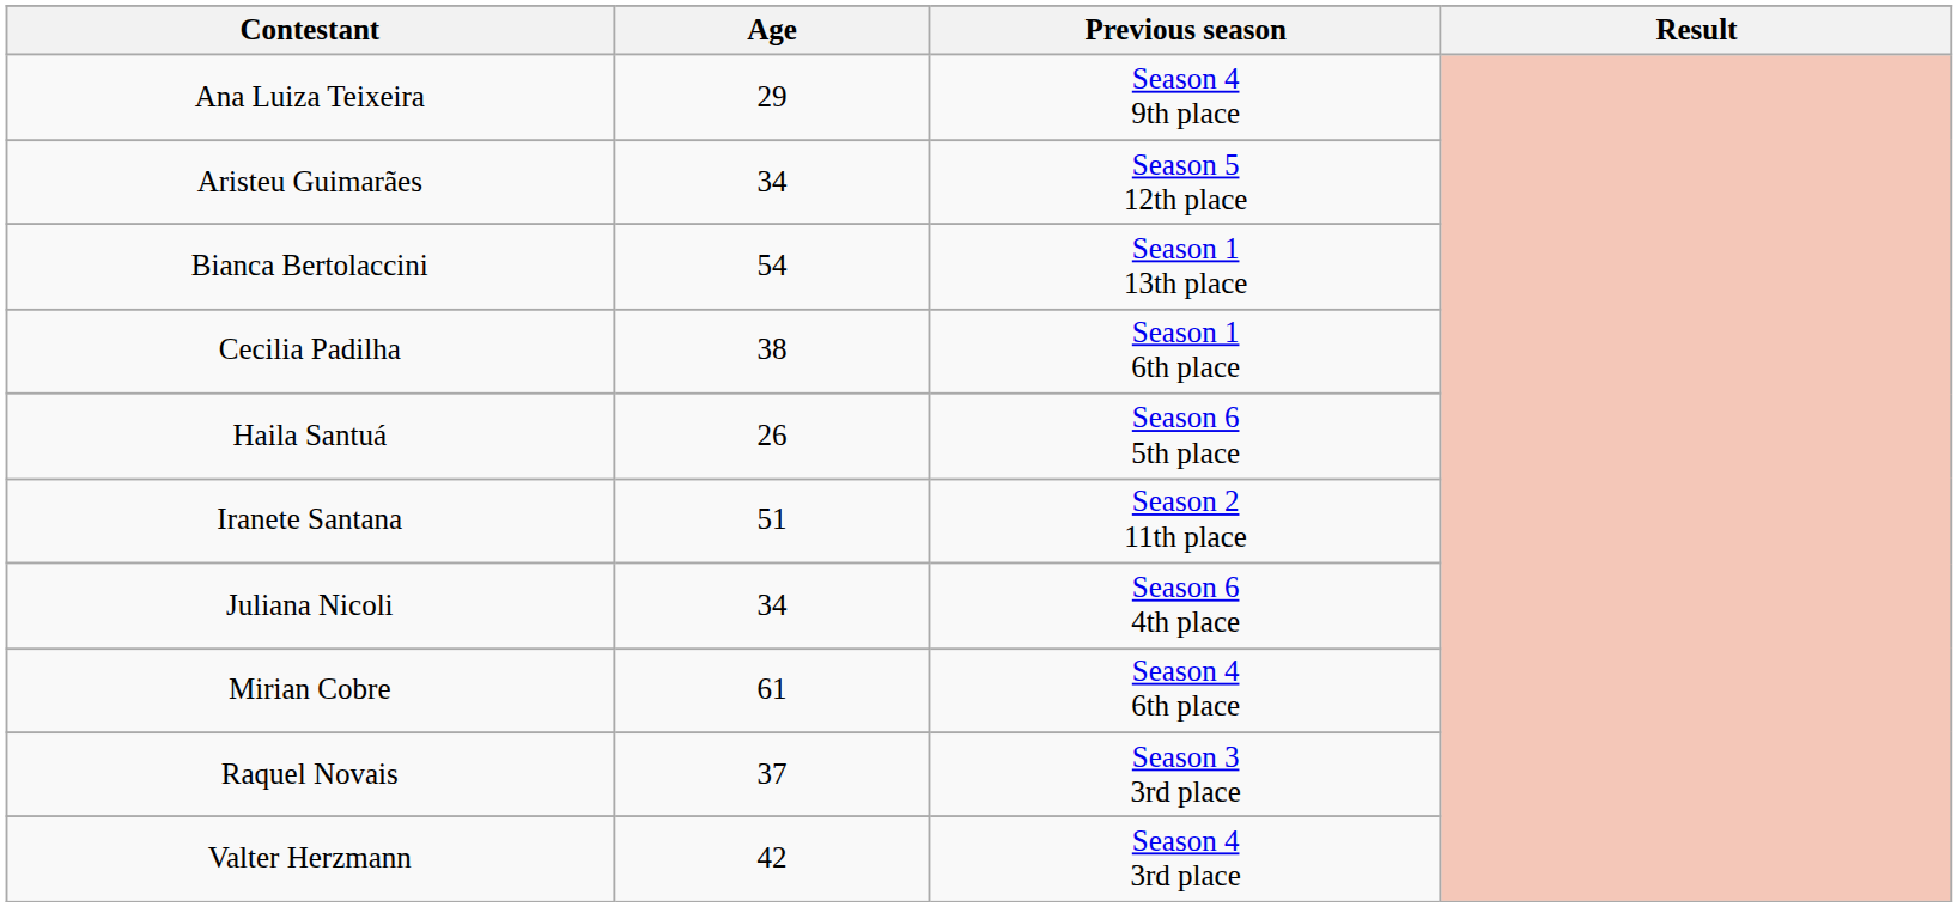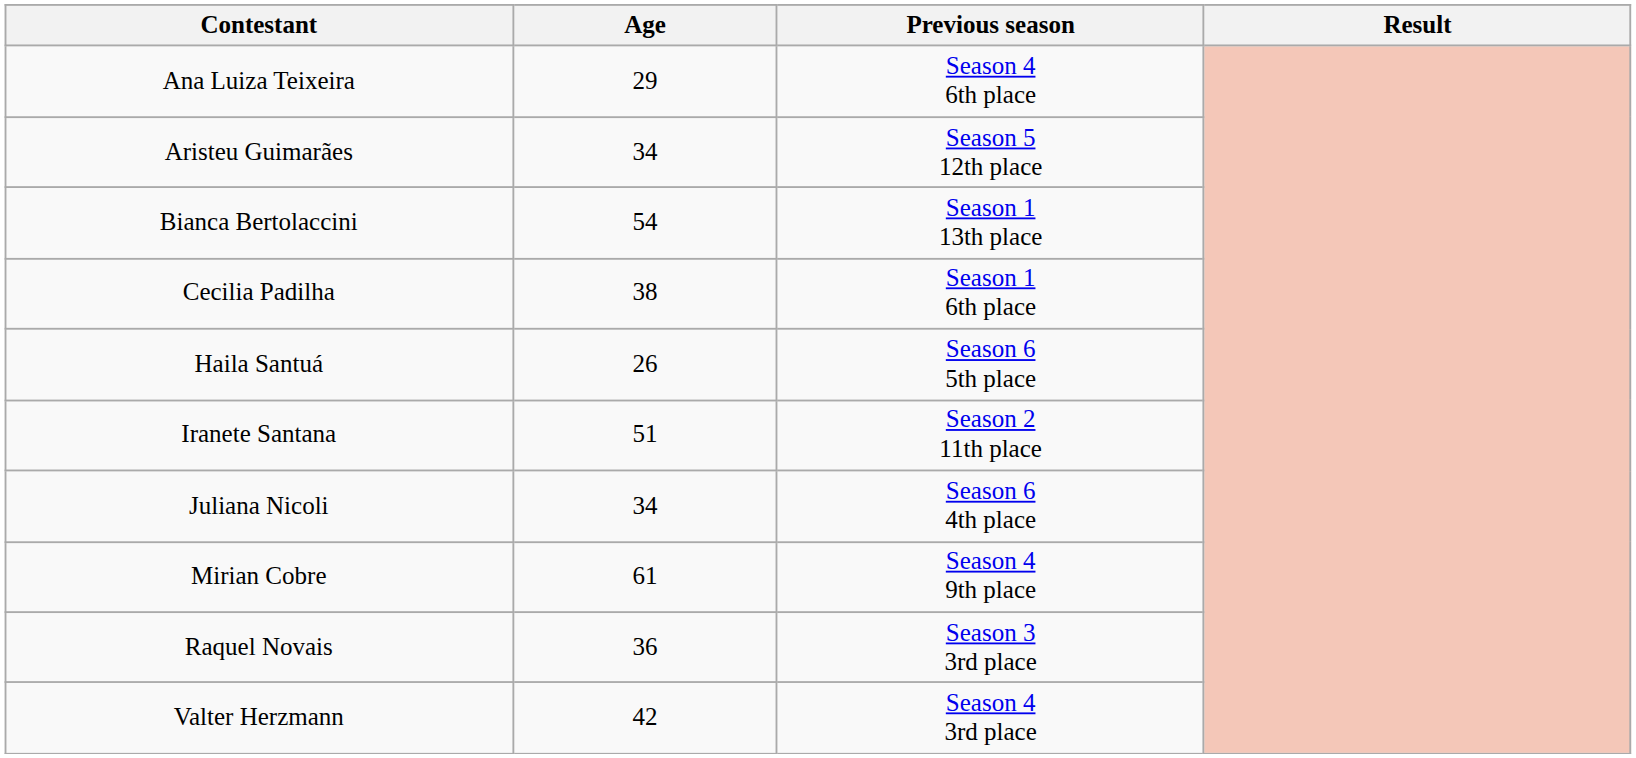Ana Luiza Teixeira | Previous season: Season 4 9th place -> Season 4 6th place
Mirian Cobre | Previous season: Season 4 6th place -> Season 4 9th place
Raquel Novais | Age: 37 -> 36
